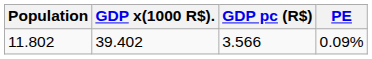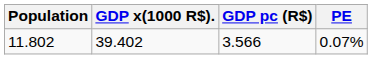11.802 | PE: 0.09% -> 0.07%
